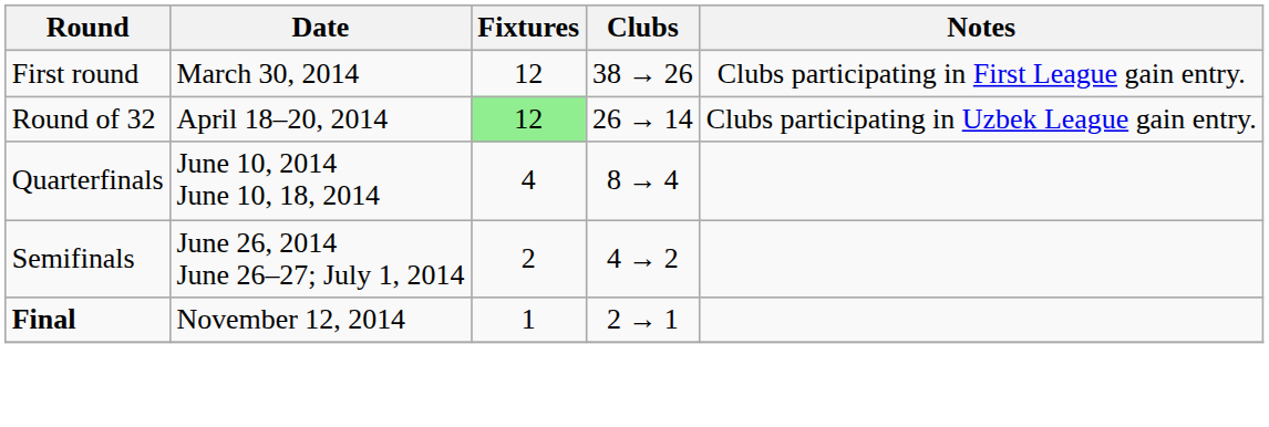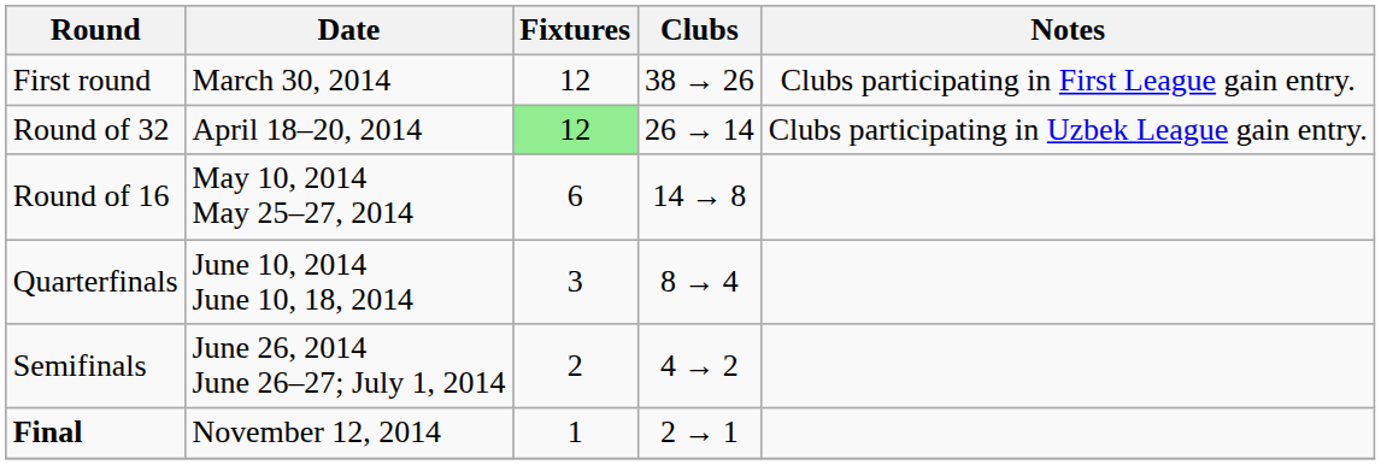+ row: Round of 16 | May 10, 2014 May 25–27, 2014 | 6 | 14 → 8
Quarterfinals | Fixtures: 4 -> 3
